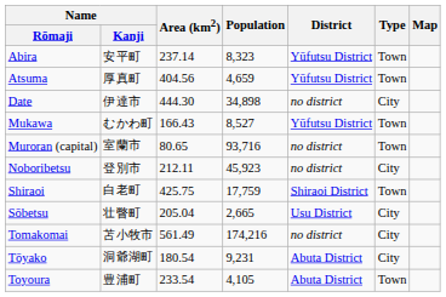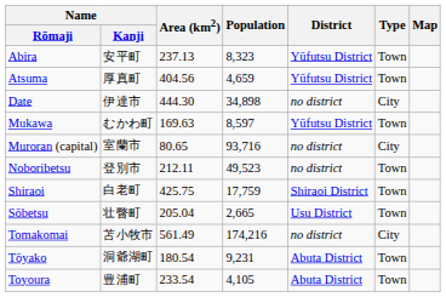Abira | Area (km2): 237.14 -> 237.13
Mukawa | Area (km2): 166.43 -> 169.63
Mukawa | Population: 8,527 -> 8,597
Muroran (capital) | Type: Town -> City
Noboribetsu | Population: 45,923 -> 49,523
Noboribetsu | Type: City -> Town
Sōbetsu | Type: City -> Town
Tōyako | Type: City -> Town
